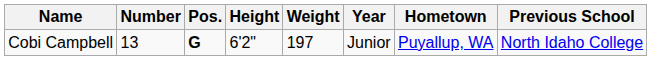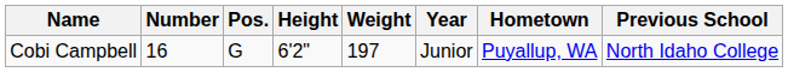Cobi Campbell | Number: 13 -> 16
Cobi Campbell | Pos.: bold -> normal
